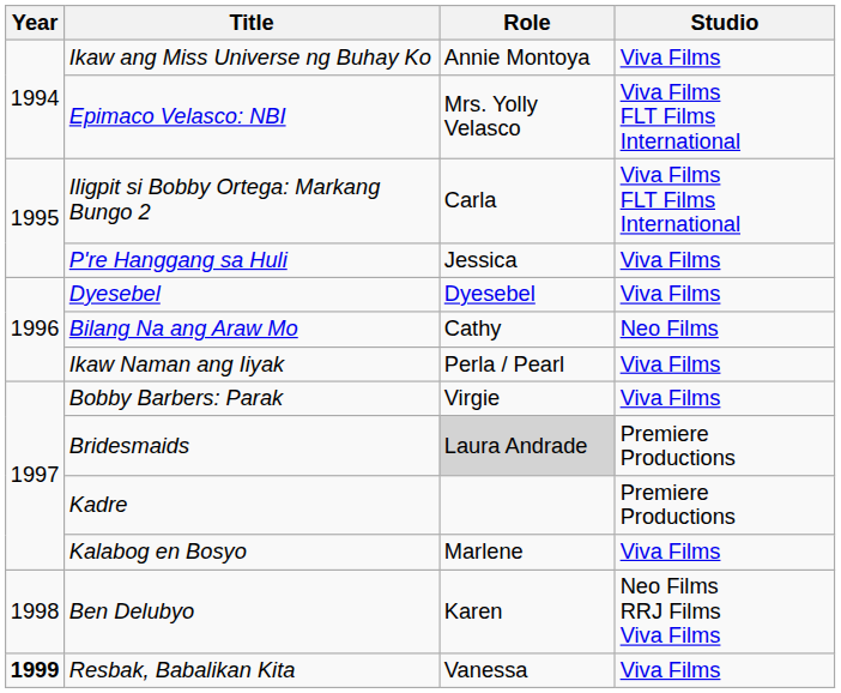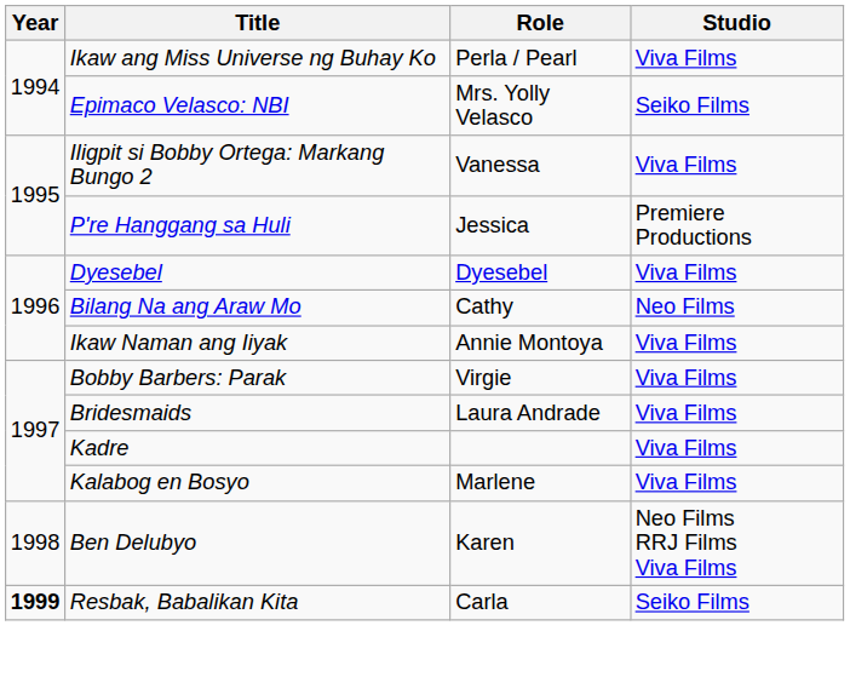Ikaw ang Miss Universe ng Buhay Ko | Role: Annie Montoya -> Perla / Pearl
Epimaco Velasco: NBI | Studio: Viva Films FLT Films International -> Seiko Films
Iligpit si Bobby Ortega: Markang Bungo 2 | Role: Carla -> Vanessa
Iligpit si Bobby Ortega: Markang Bungo 2 | Studio: Viva Films FLT Films International -> Viva Films
P're Hanggang sa Huli | Studio: Viva Films -> Premiere Productions
Ikaw Naman ang Iiyak | Role: Perla / Pearl -> Annie Montoya
Bridesmaids | Role: lightgrey background -> no background
Bridesmaids | Studio: Premiere Productions -> Viva Films
Kadre | Studio: Premiere Productions -> Viva Films
Resbak, Babalikan Kita | Role: Vanessa -> Carla
Resbak, Babalikan Kita | Studio: Viva Films -> Seiko Films
